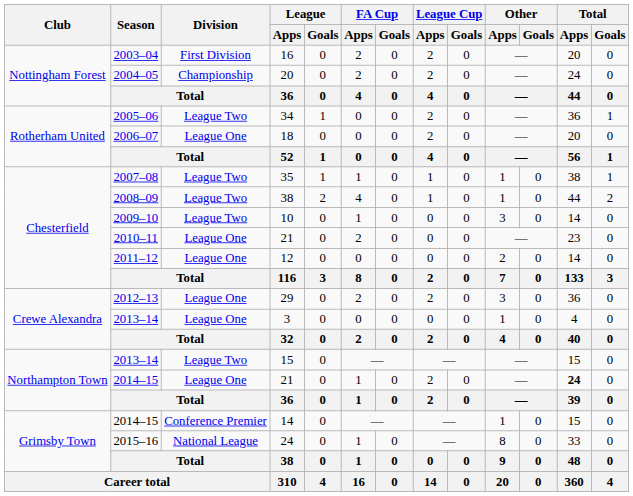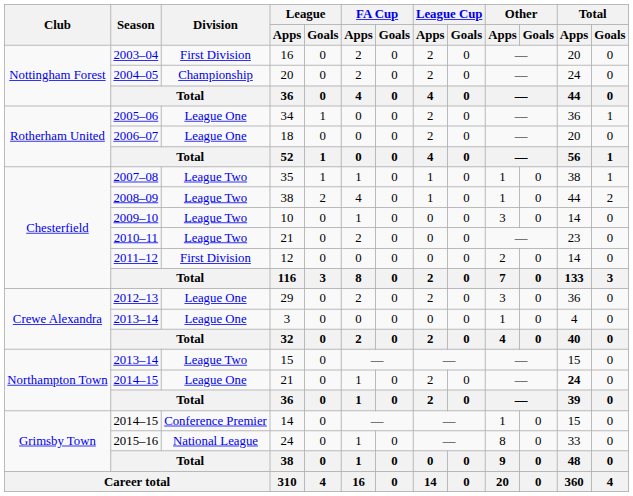34 | Division: League Two -> League One
2010–11 / 21 | Division: League One -> League Two
12 | Division: League One -> First Division
